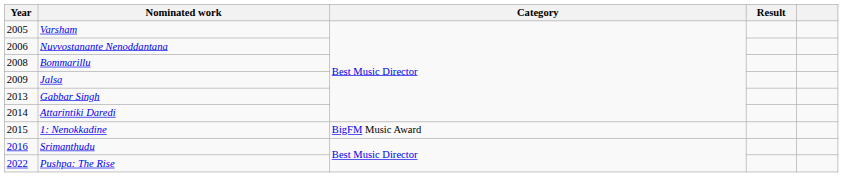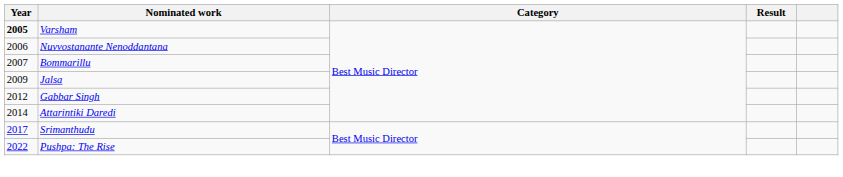Varsham | Year: normal -> bold
Bommarillu | Year: 2008 -> 2007
Gabbar Singh | Year: 2013 -> 2012
- row: 2015 | 1: Nenokkadine | BigFM Music Award
Srimanthudu | Year: 2016 -> 2017
